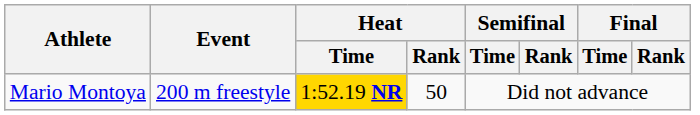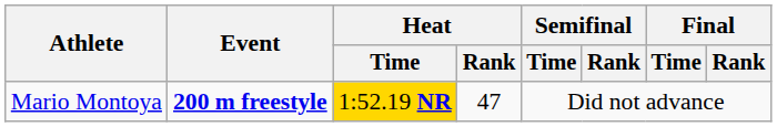Mario Montoya | Event: normal -> bold
Mario Montoya | Heat / Rank: 50 -> 47
